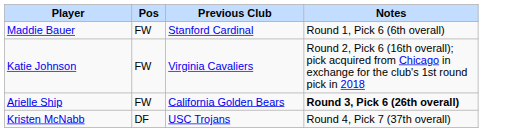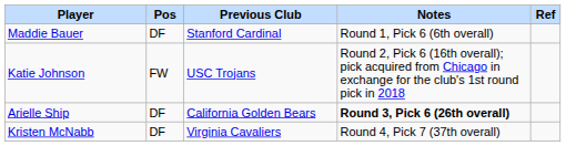+ column: Ref
Maddie Bauer | Pos: FW -> DF
Katie Johnson | Previous Club: Virginia Cavaliers -> USC Trojans
Arielle Ship | Pos: FW -> DF
Kristen McNabb | Previous Club: USC Trojans -> Virginia Cavaliers
